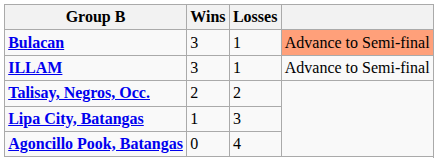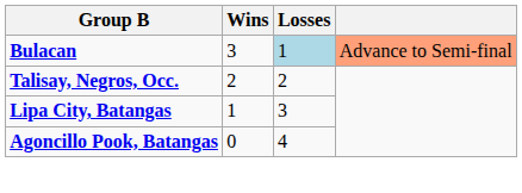Bulacan | Losses: no background -> lightblue background
- row: ILLAM | 3 | 1 | Advance to Semi-final
